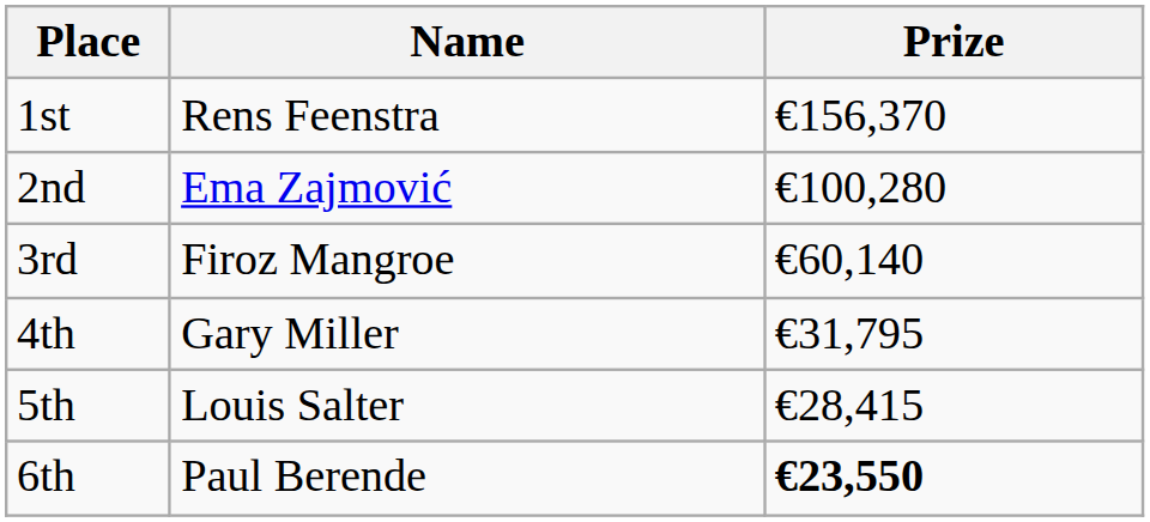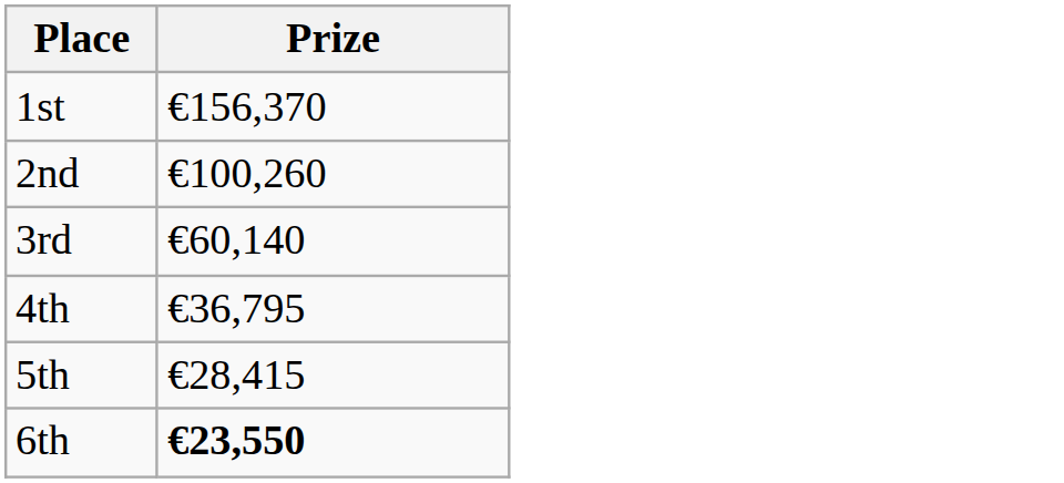- column: Name | Rens Feenstra | Ema Zajmović | Firoz Mangroe | Gary Miller | Louis Salter | Paul Berende
2nd | Prize: €100,280 -> €100,260
4th | Prize: €31,795 -> €36,795
